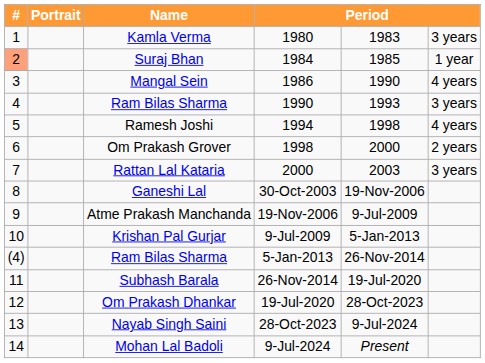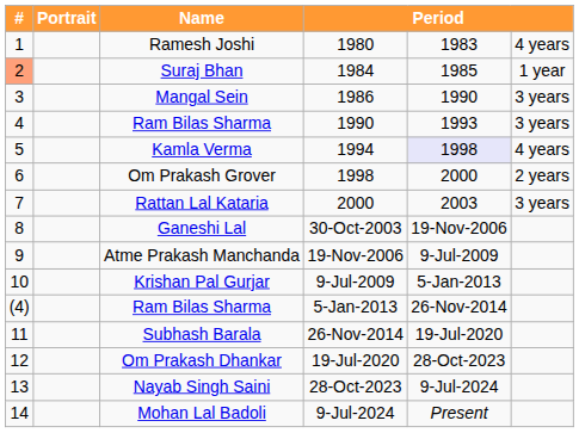1980 | Name: Kamla Verma -> Ramesh Joshi
1980 | column 6: 3 years -> 4 years
1986 | column 6: 4 years -> 3 years
1994 | Name: Ramesh Joshi -> Kamla Verma
1994 | column 5: no background -> lavender background
